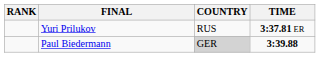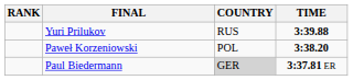Yuri Prilukov | TIME: 3:37.81 ER -> 3:39.88
+ row: Paweł Korzeniowski | POL | 3:38.20
Paul Biedermann | TIME: 3:39.88 -> 3:37.81 ER
